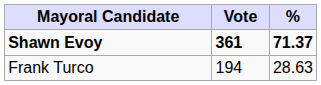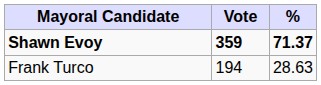Shawn Evoy | Vote: 361 -> 359
